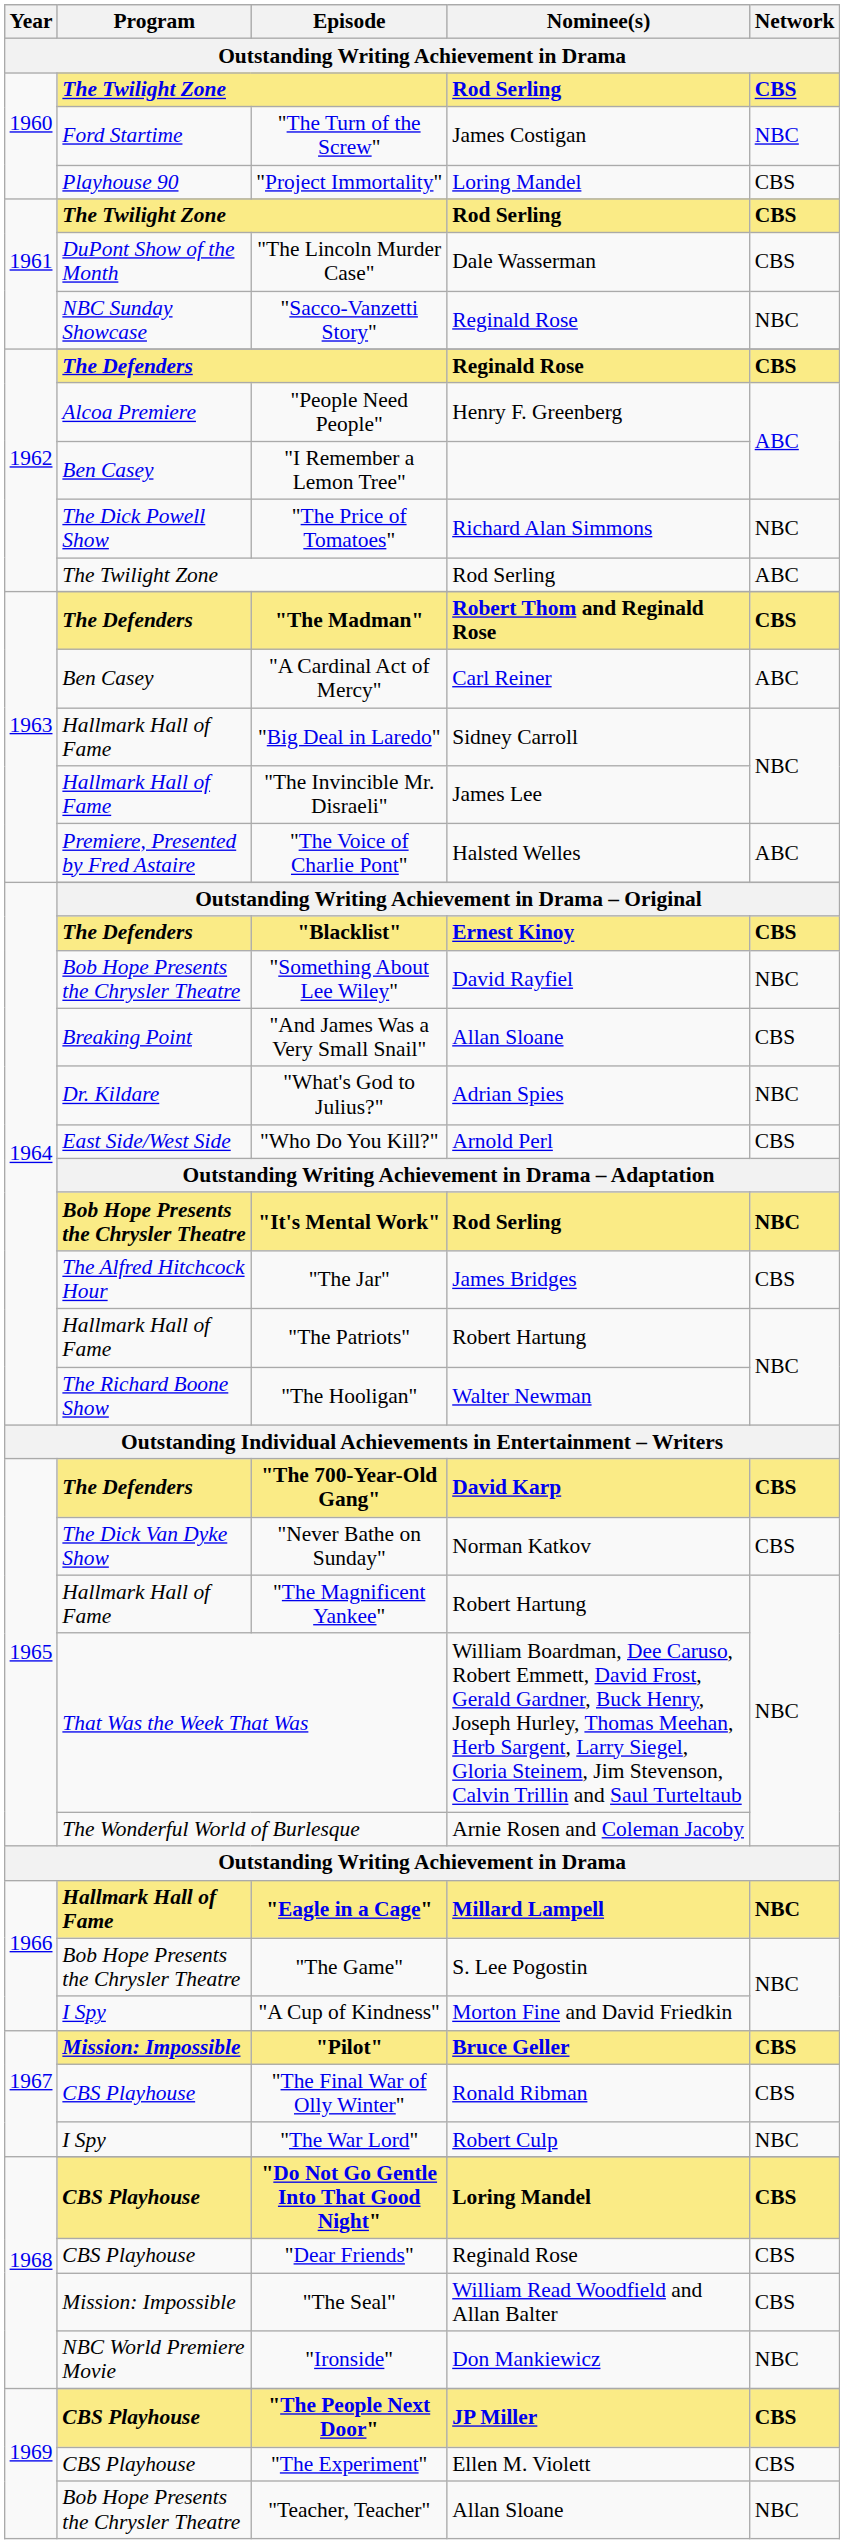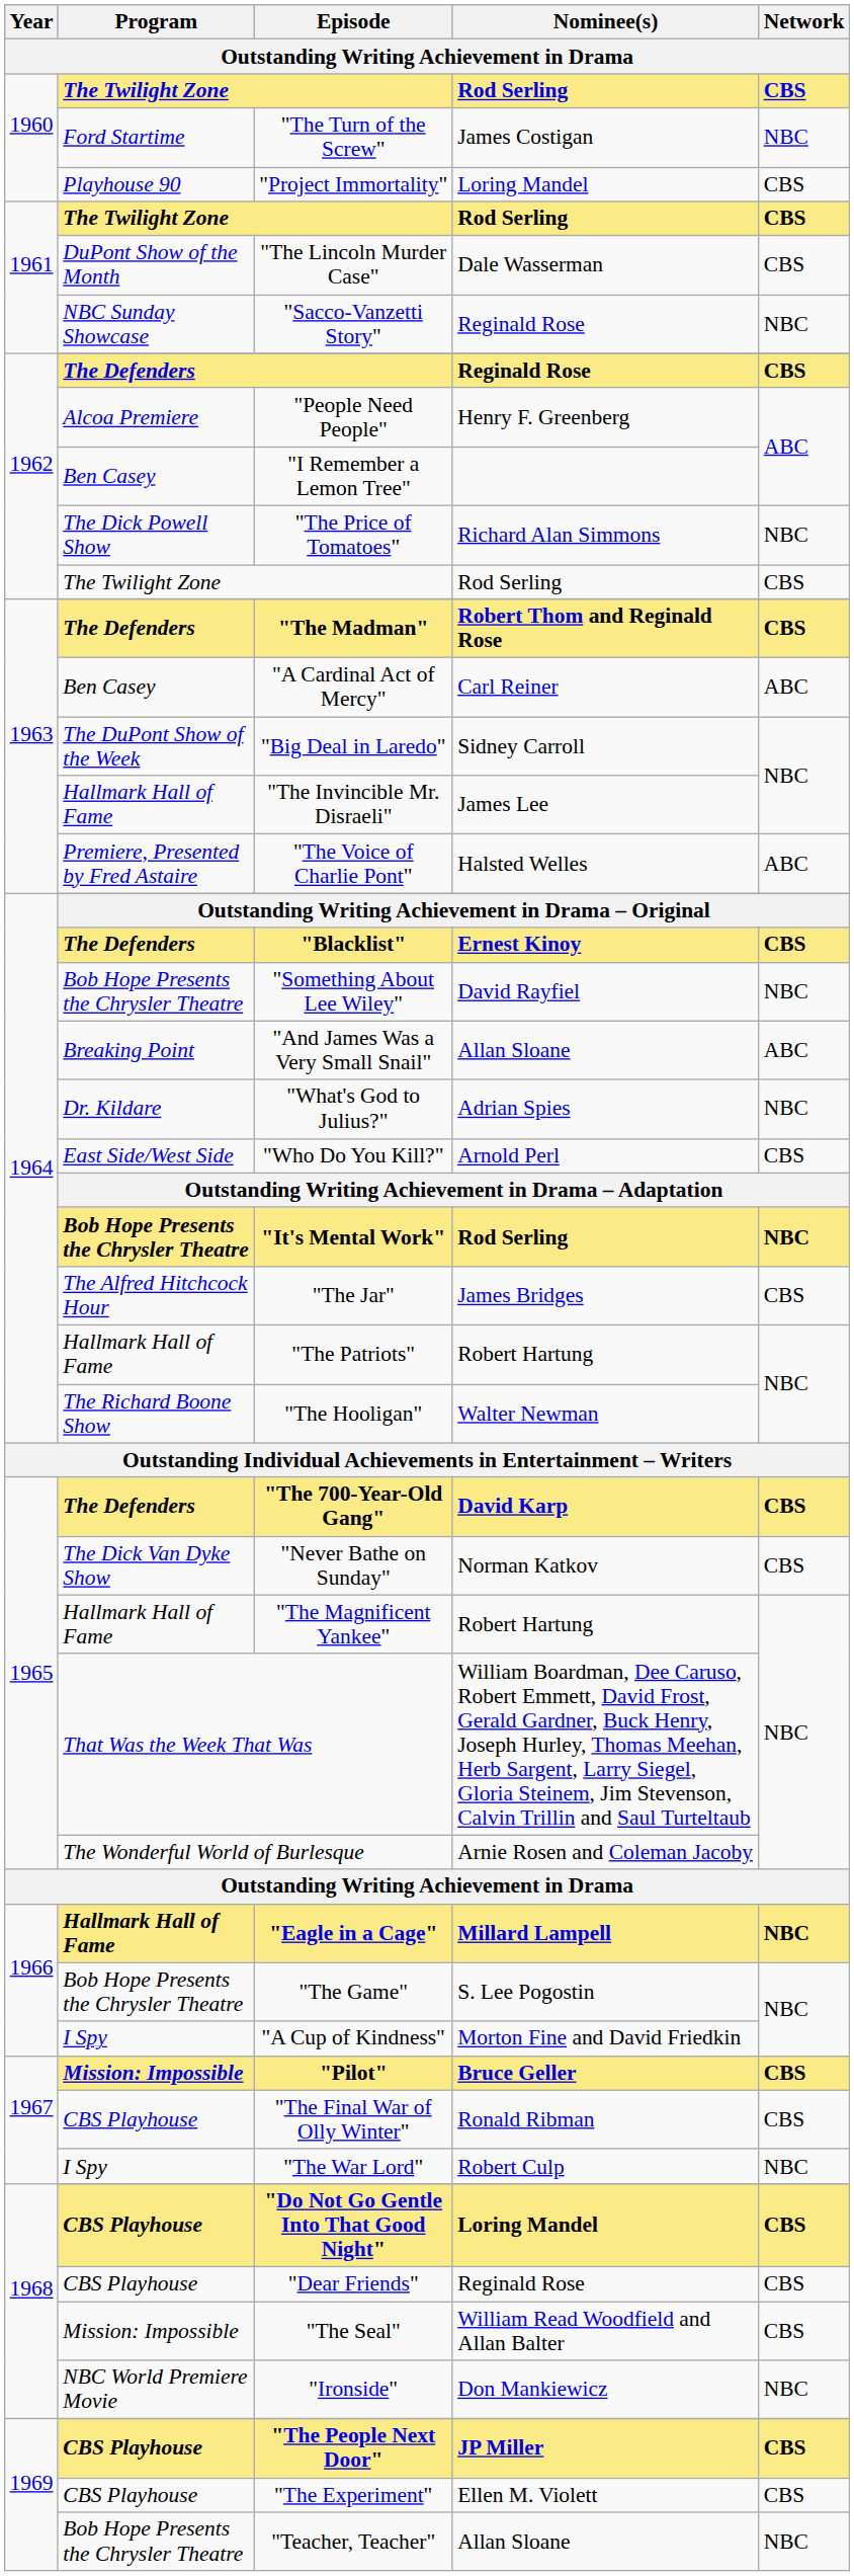1962 / The Twilight Zone | Network: ABC -> CBS
"Big Deal in Laredo" | Program: Hallmark Hall of Fame -> The DuPont Show of the Week
"And James Was a Very Small Snail" | Network: CBS -> ABC
